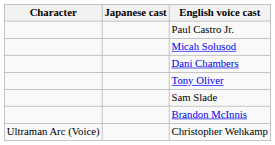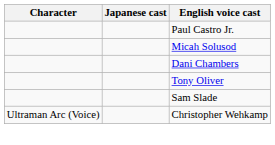- row: Brandon McInnis
